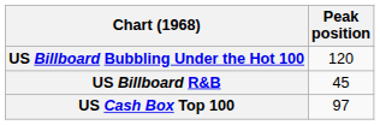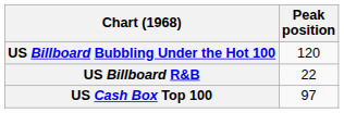US Billboard R&B | Peak position: 45 -> 22
